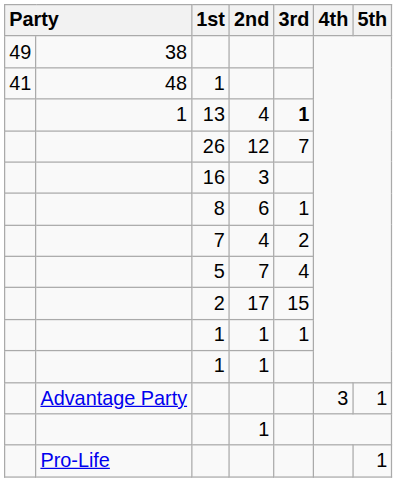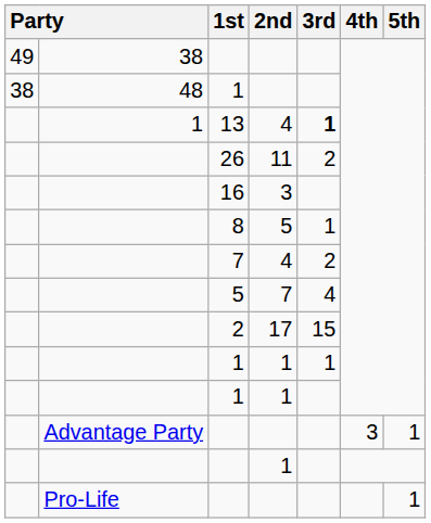48 / 1 | column 1: 41 -> 38
26 | 2nd: 12 -> 11
26 | 3rd: 7 -> 2
8 | 2nd: 6 -> 5
